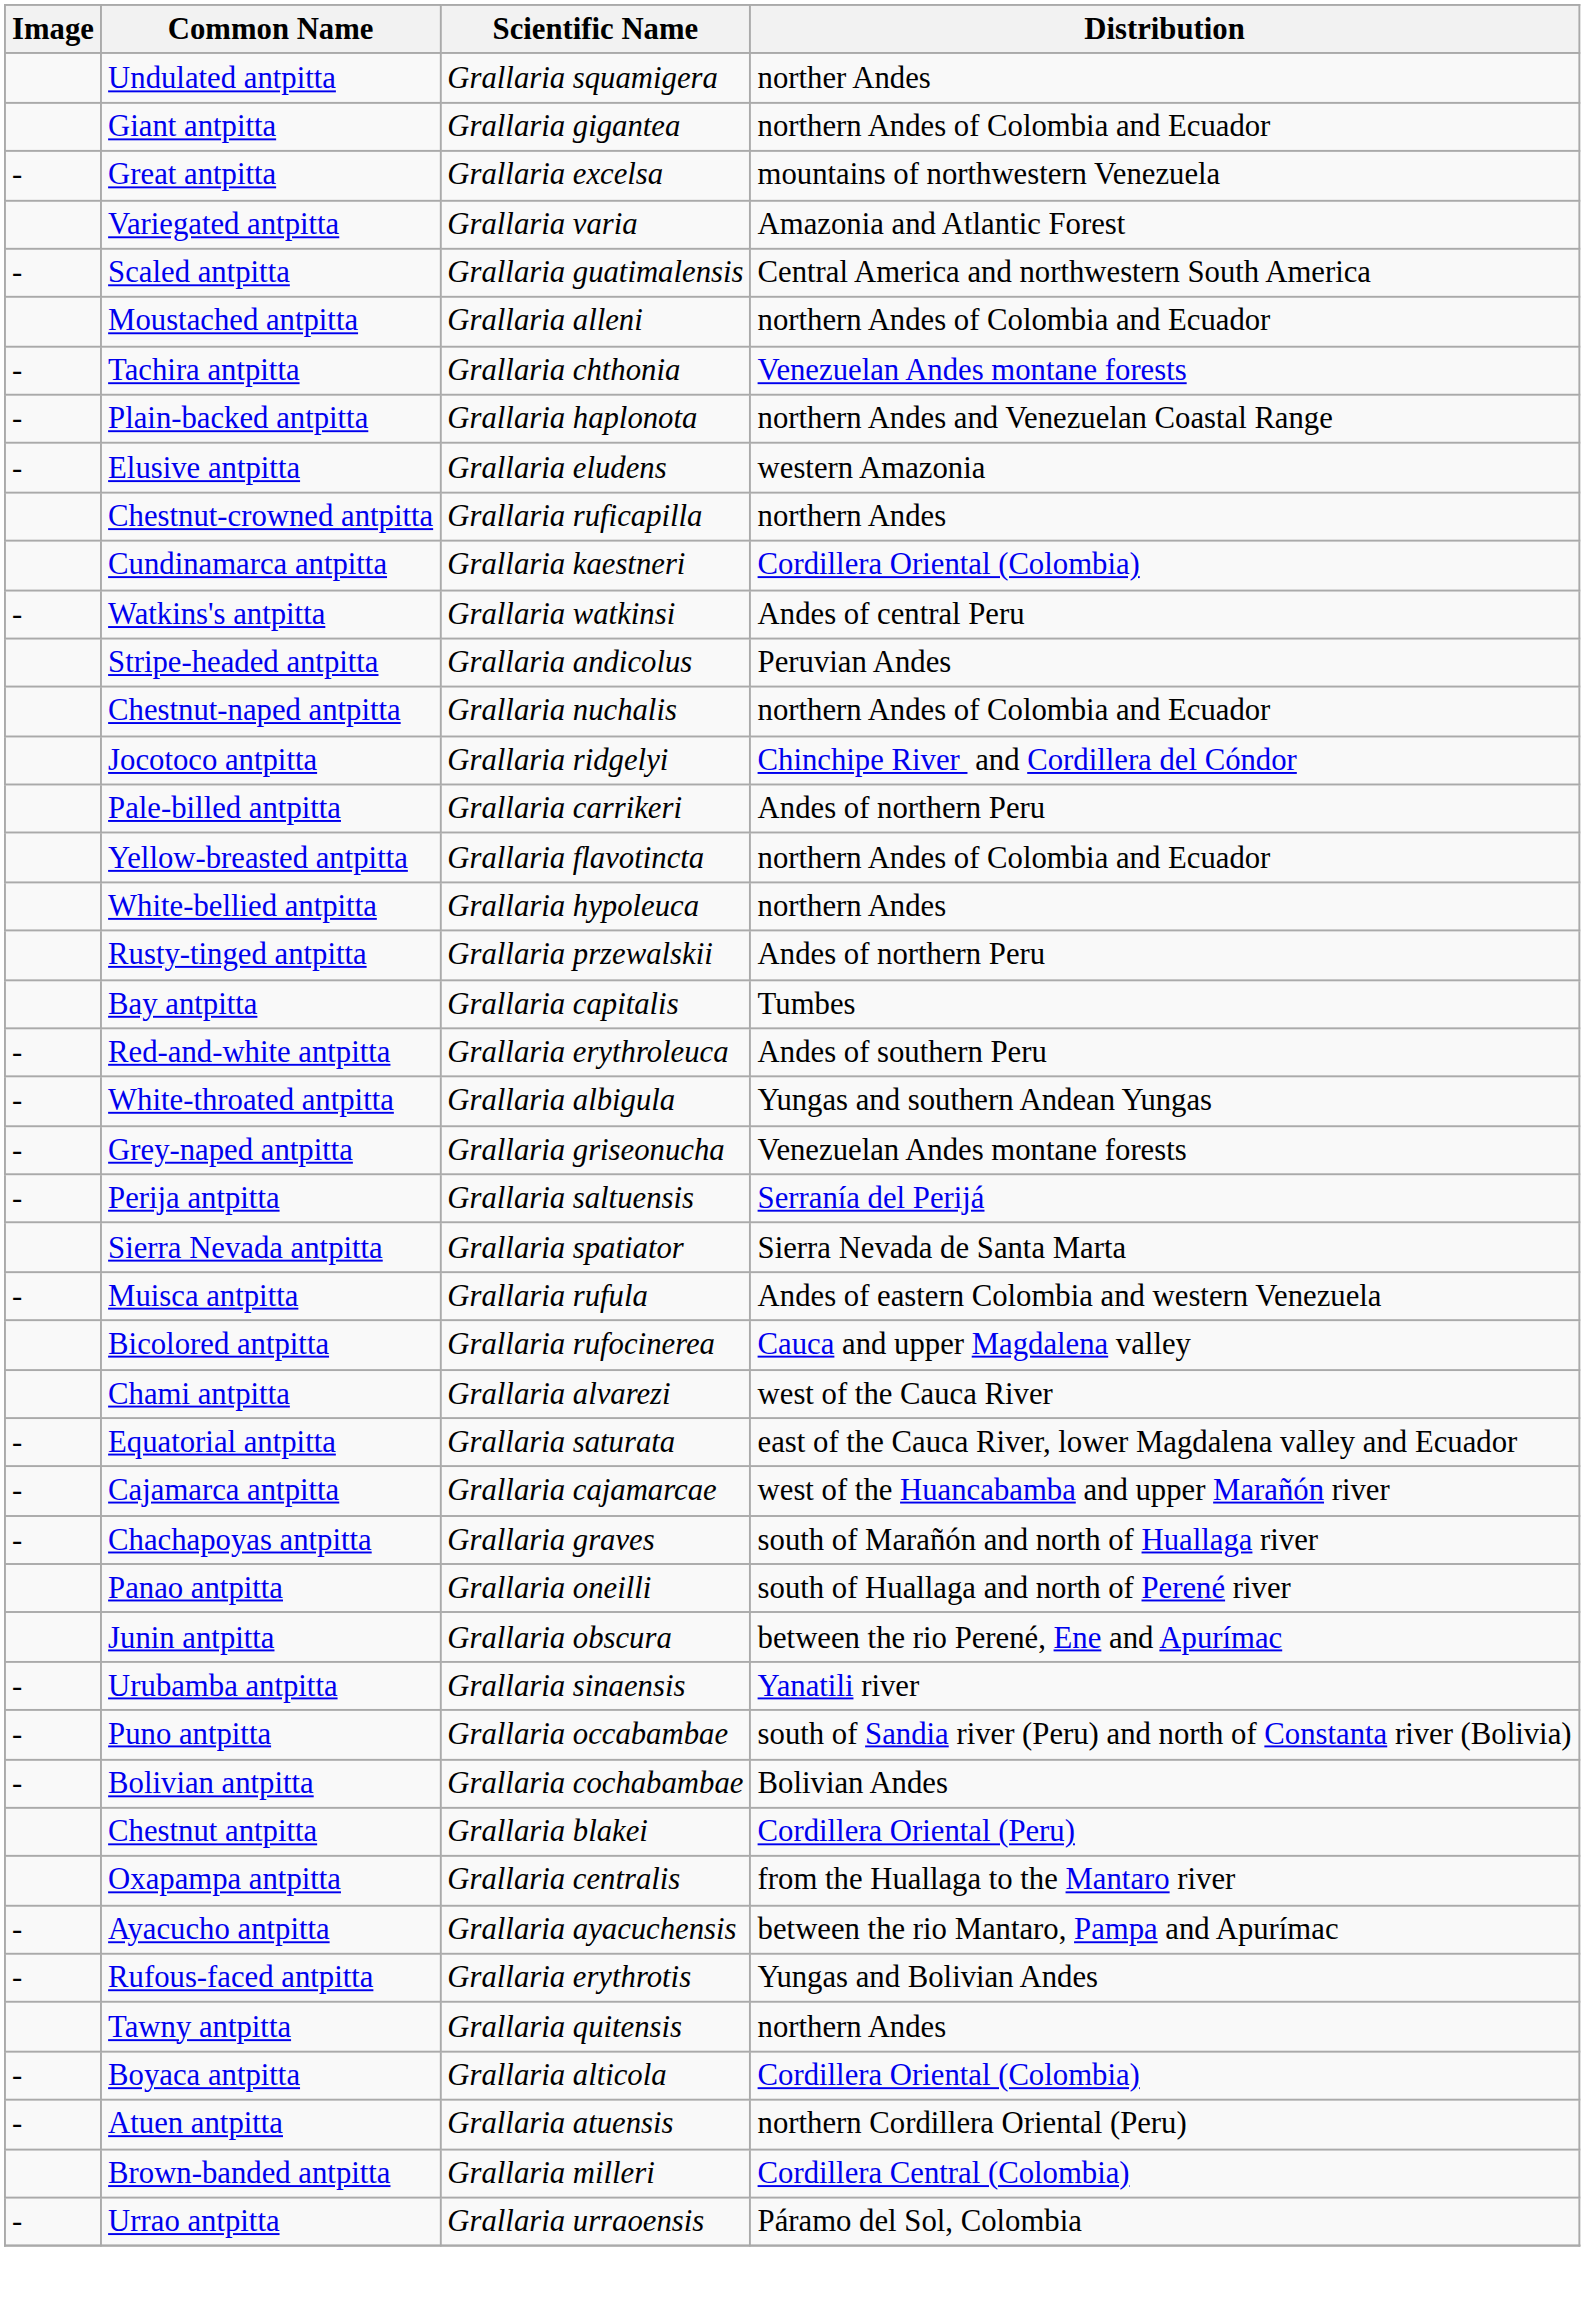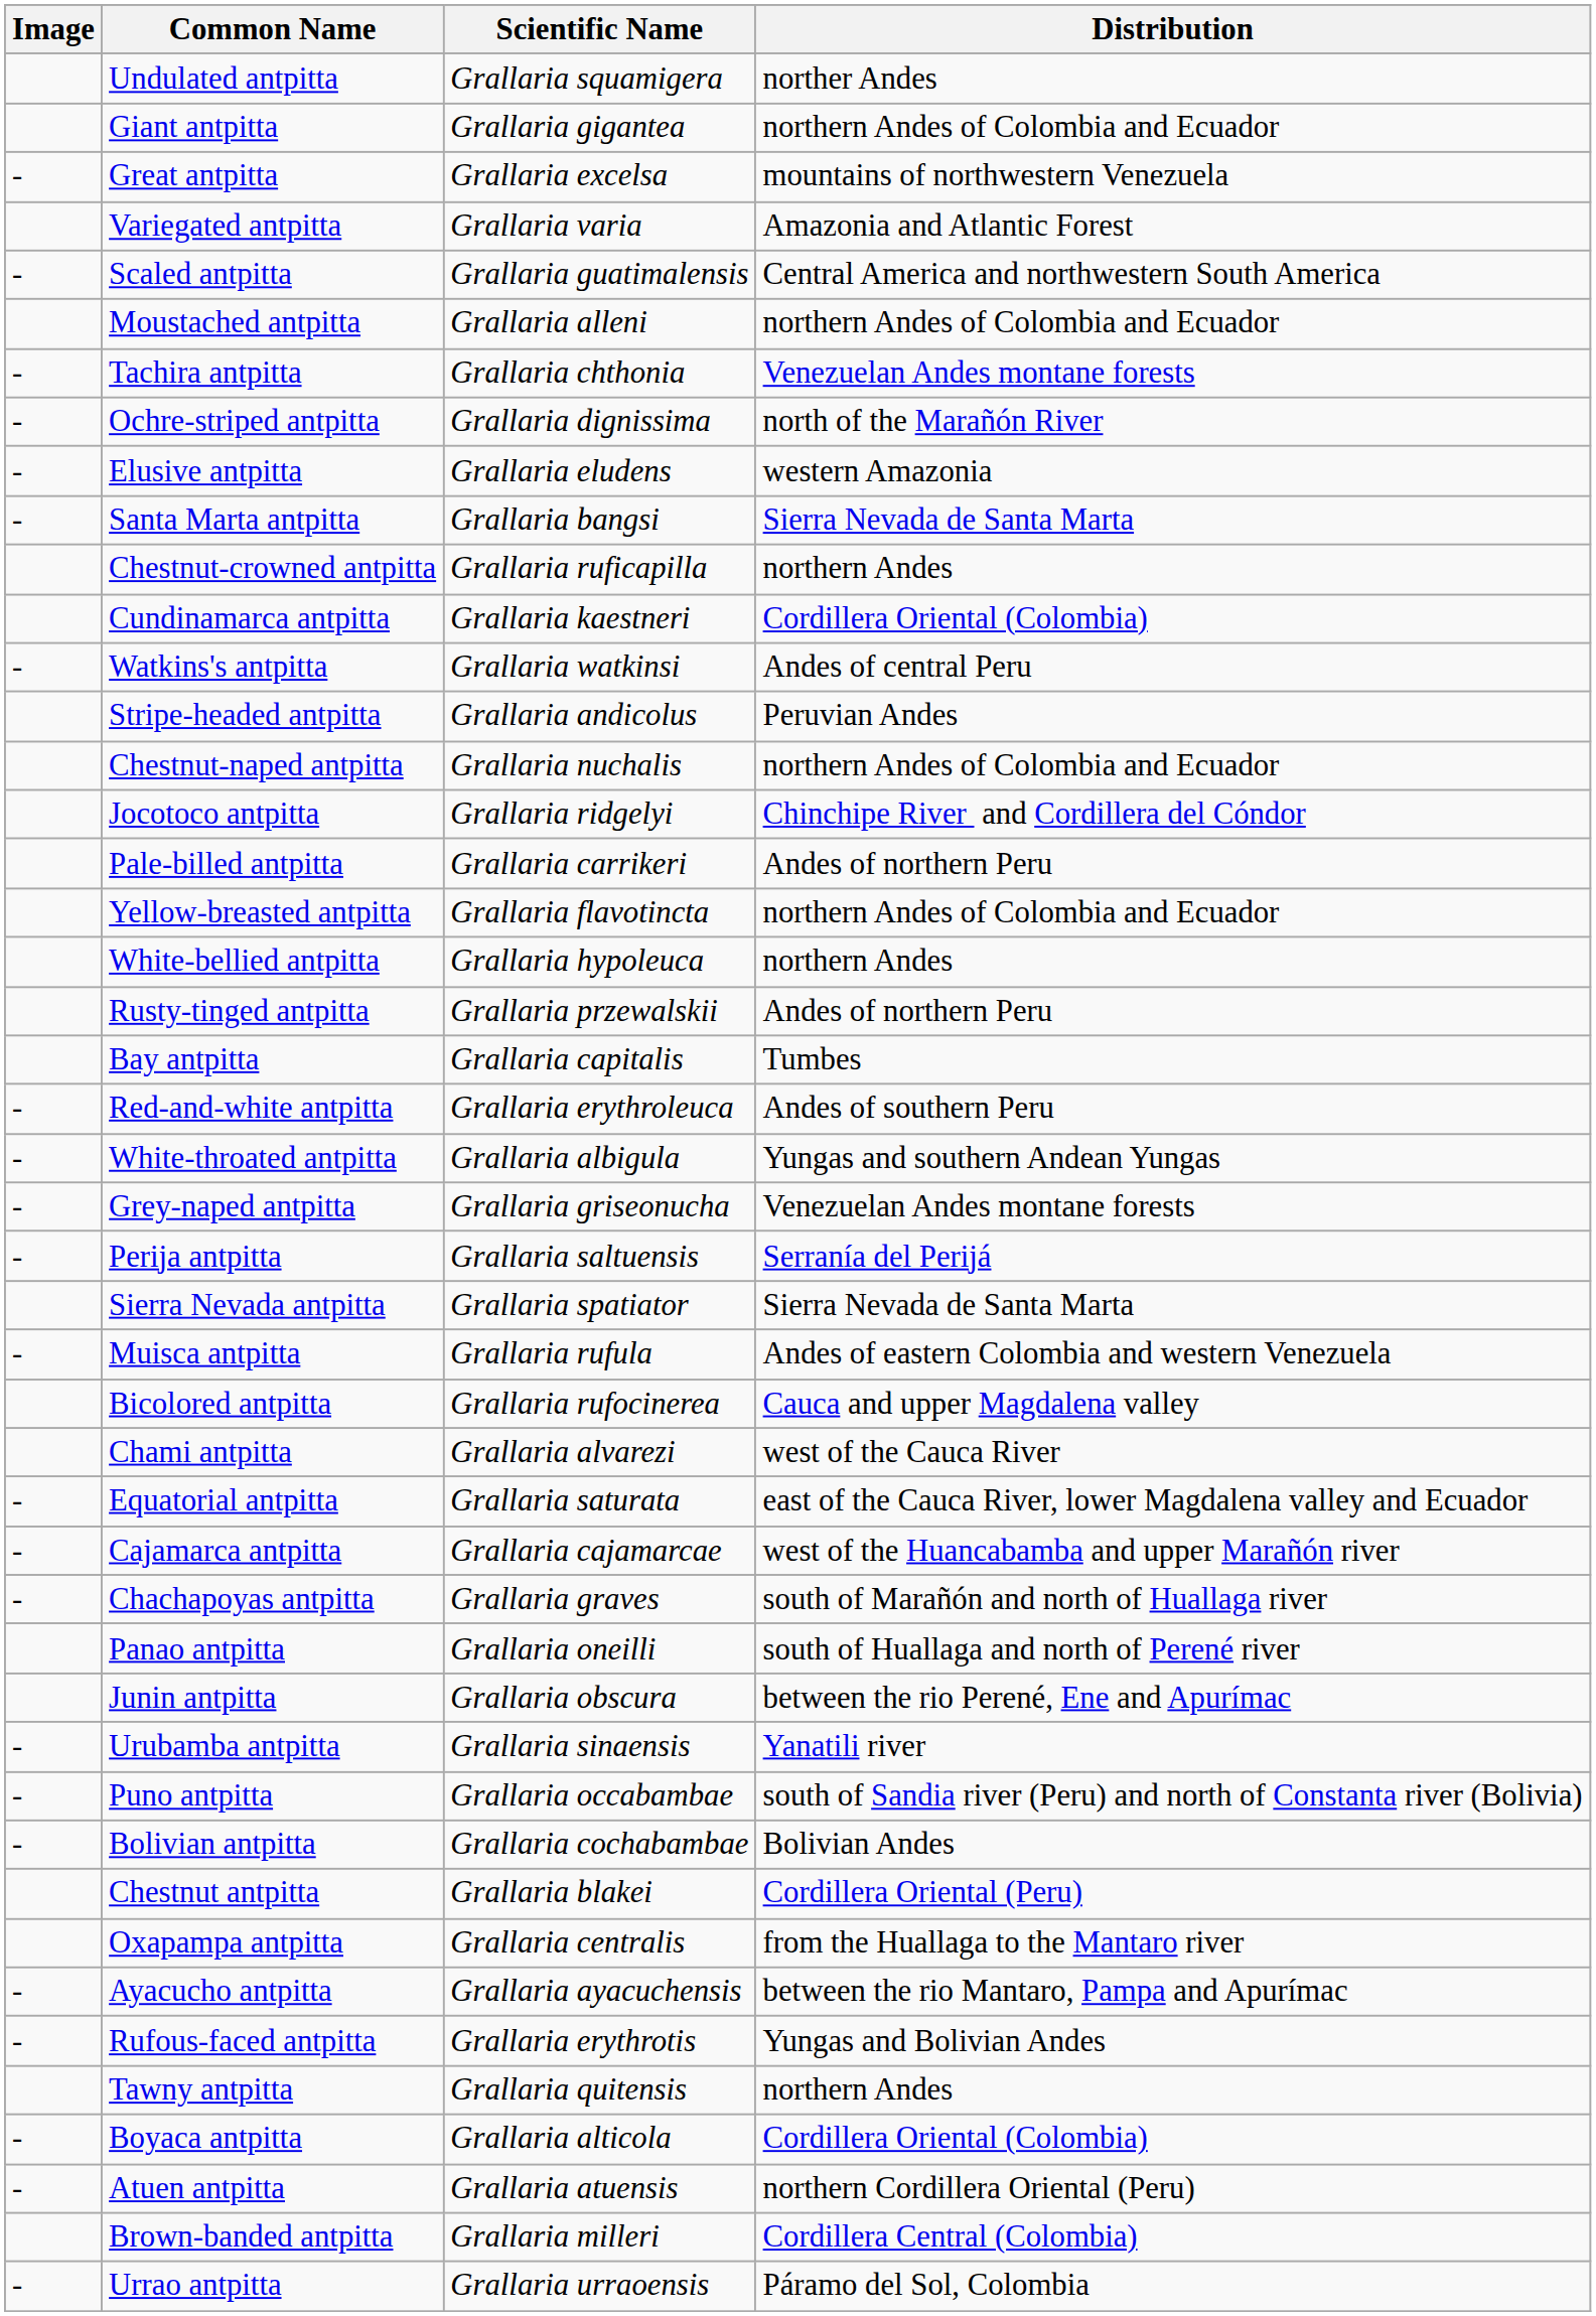- row: - | Plain-backed antpitta | Grallaria haplonota | northern Andes and Venezuelan Coastal Range
+ row: - | Ochre-striped antpitta | Grallaria dignissima | north of the Marañón River
+ row: - | Santa Marta antpitta | Grallaria bangsi | Sierra Nevada de Santa Marta
